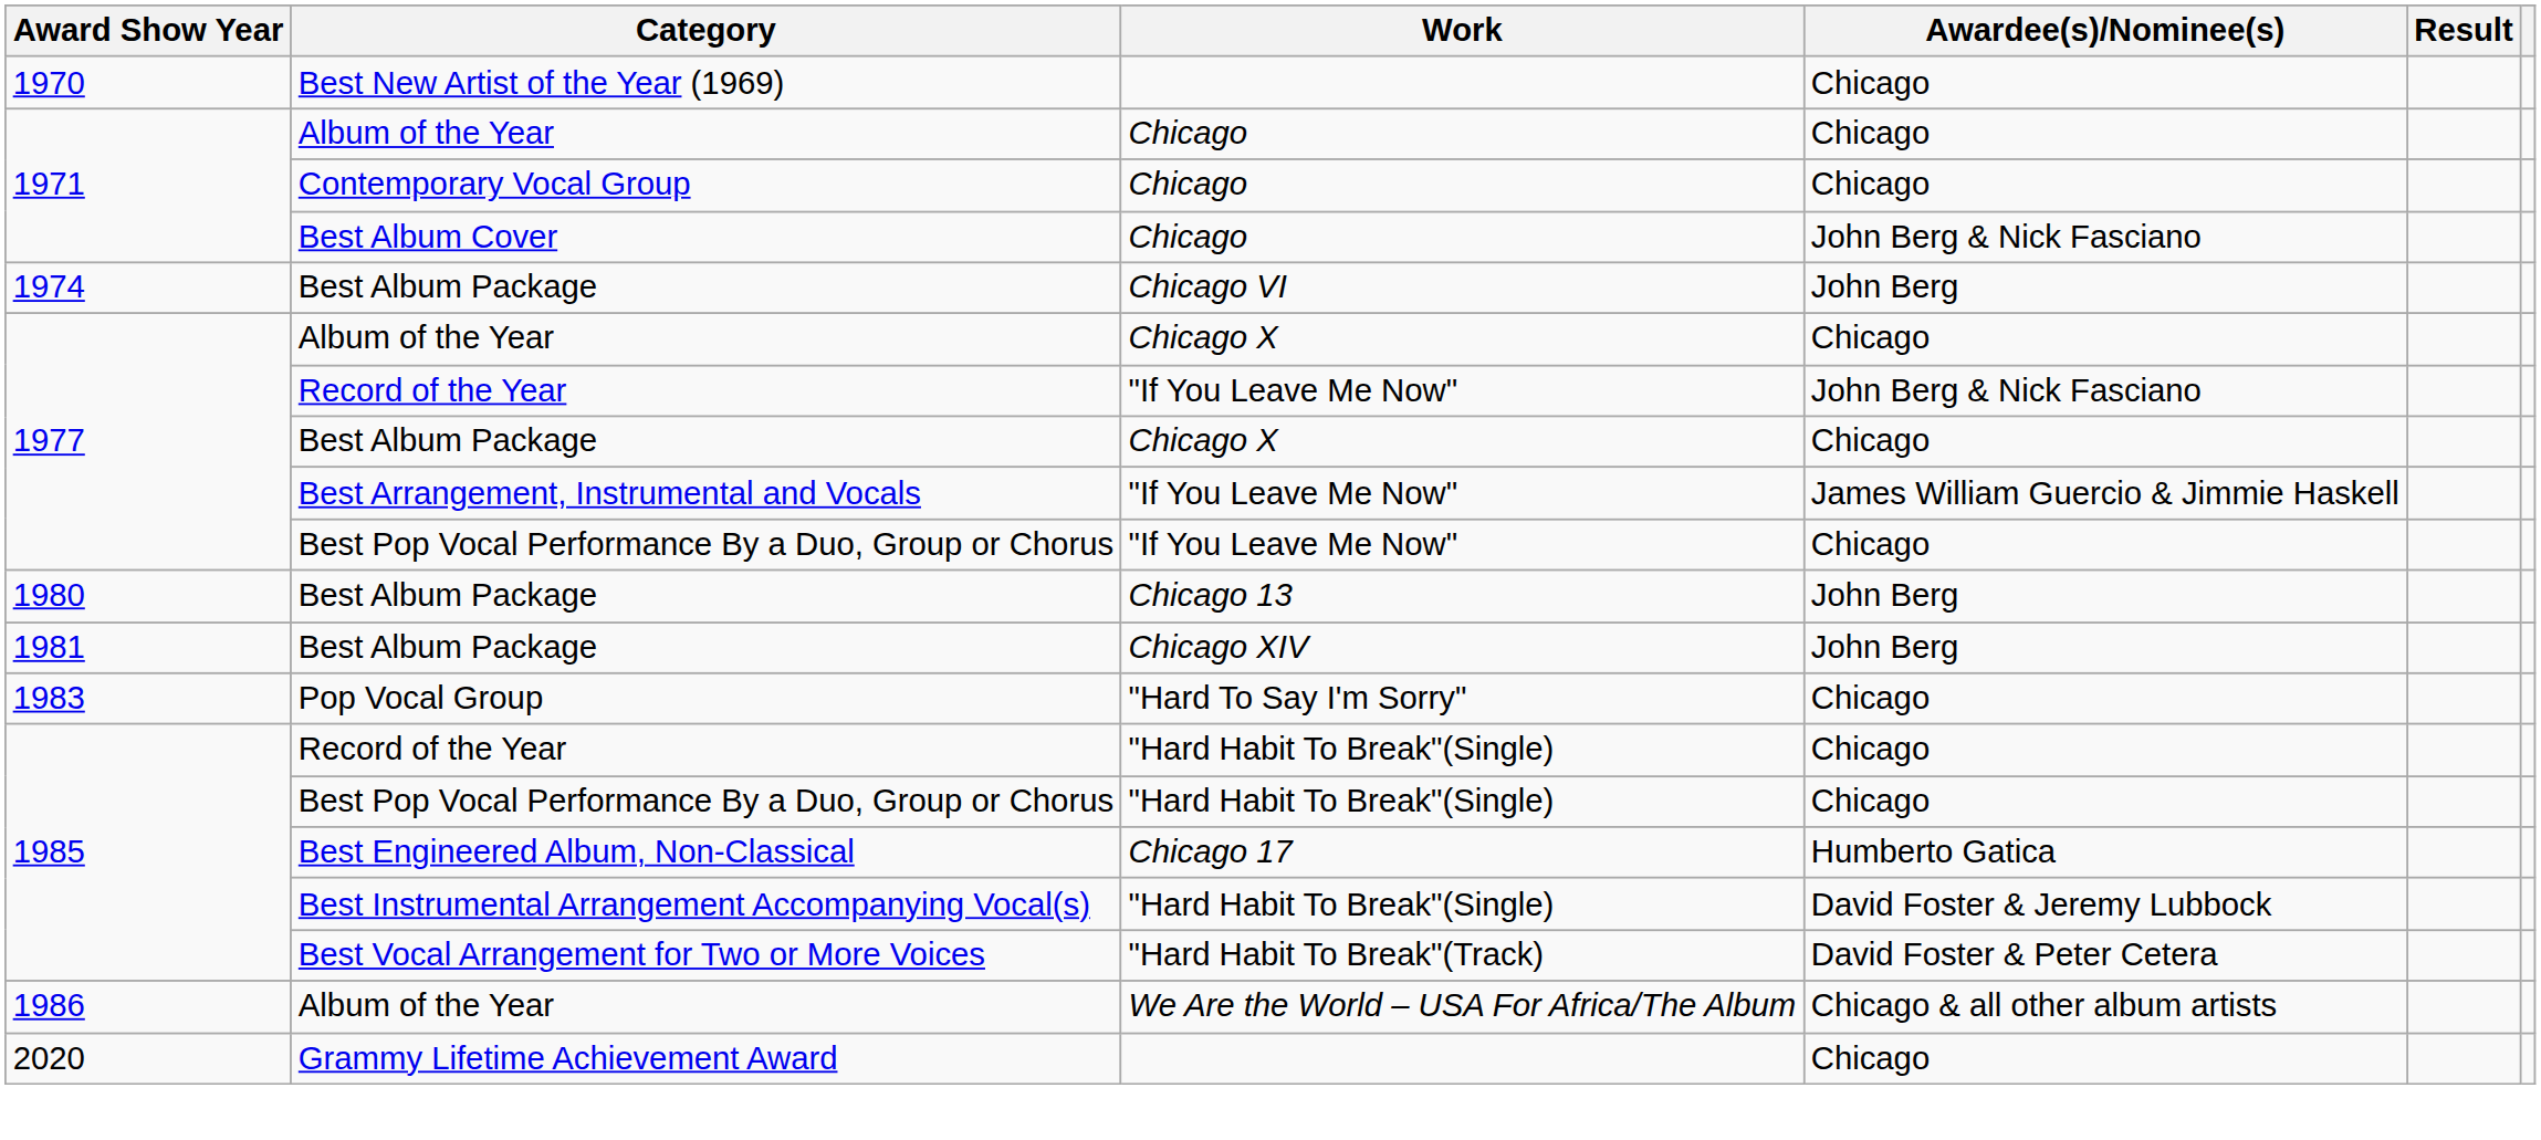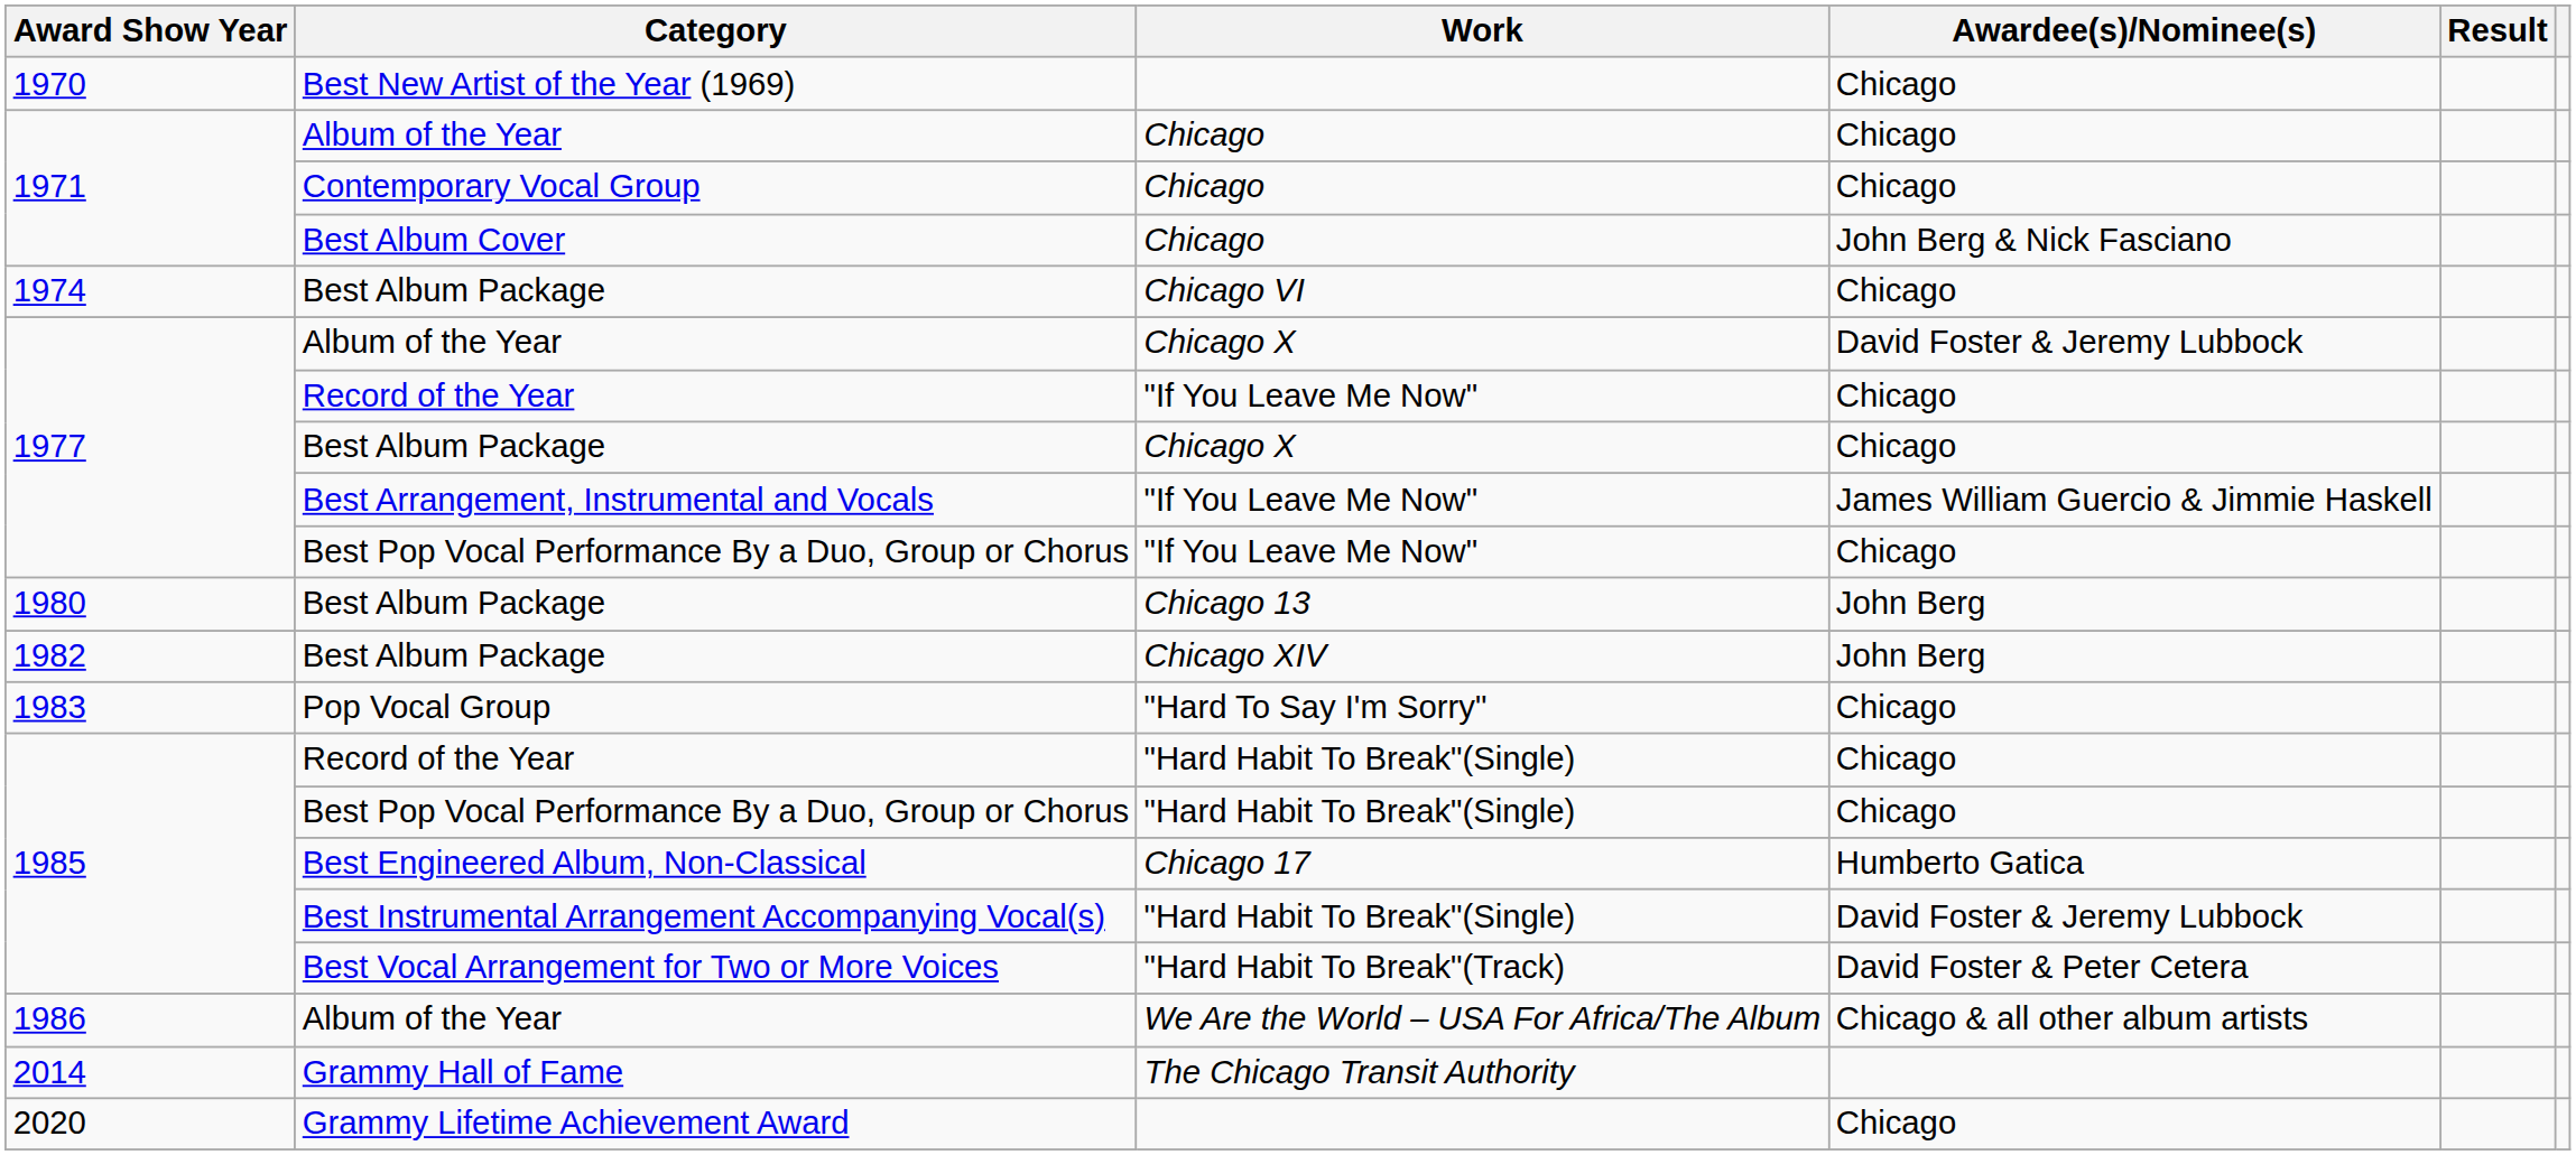Best Album Package / Chicago VI | Awardee(s)/Nominee(s): John Berg -> Chicago
Album of the Year / Chicago X | Awardee(s)/Nominee(s): Chicago -> David Foster & Jeremy Lubbock
Record of the Year / "If You Leave Me Now" | Awardee(s)/Nominee(s): John Berg & Nick Fasciano -> Chicago
Best Album Package / Chicago XIV | Award Show Year: 1981 -> 1982
+ row: 2014 | Grammy Hall of Fame | The Chicago Transit Authority
